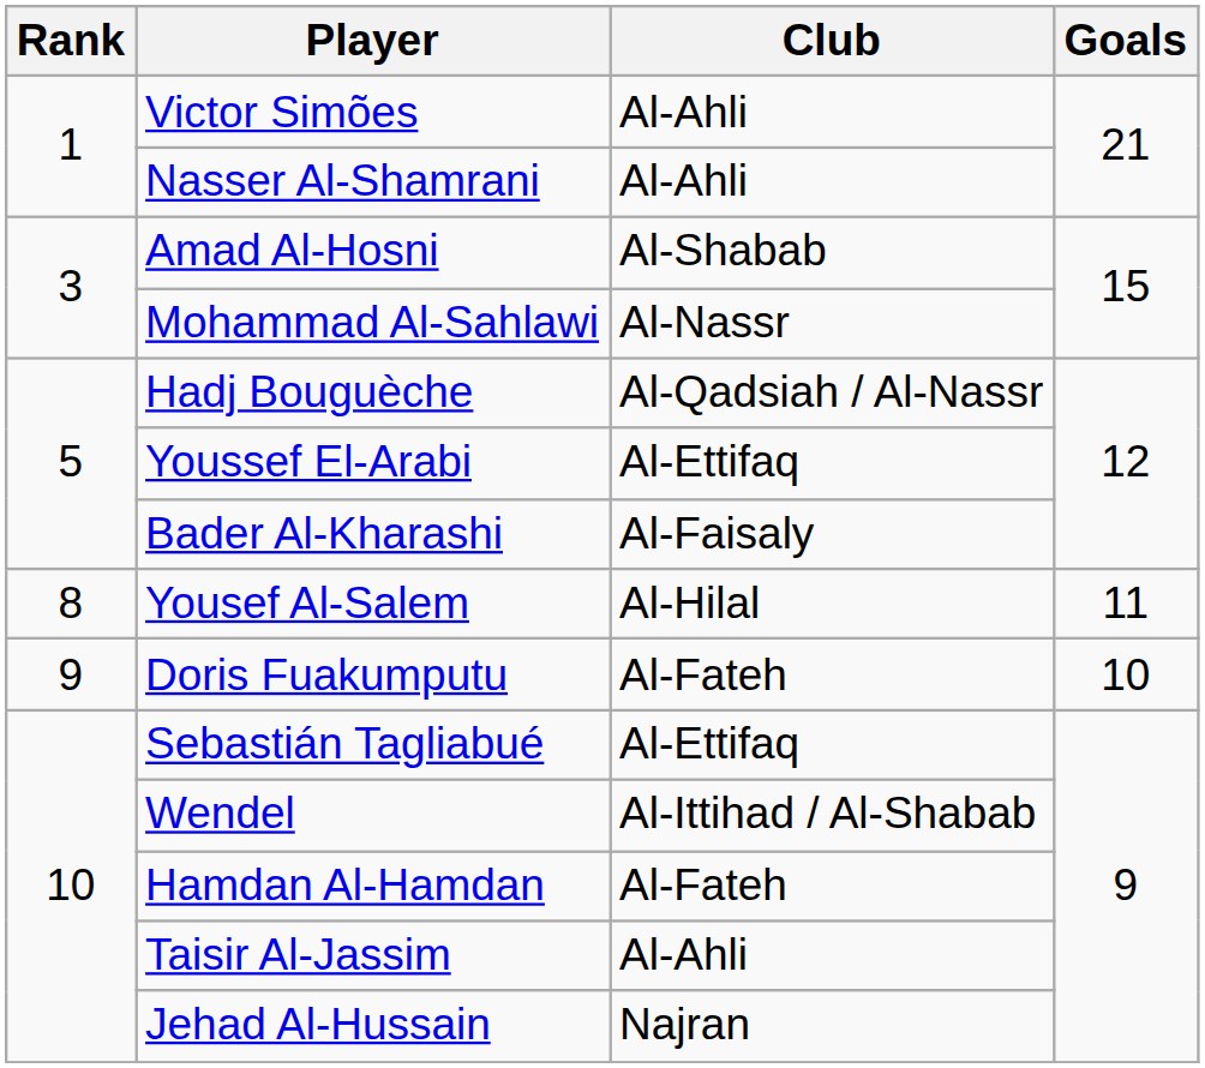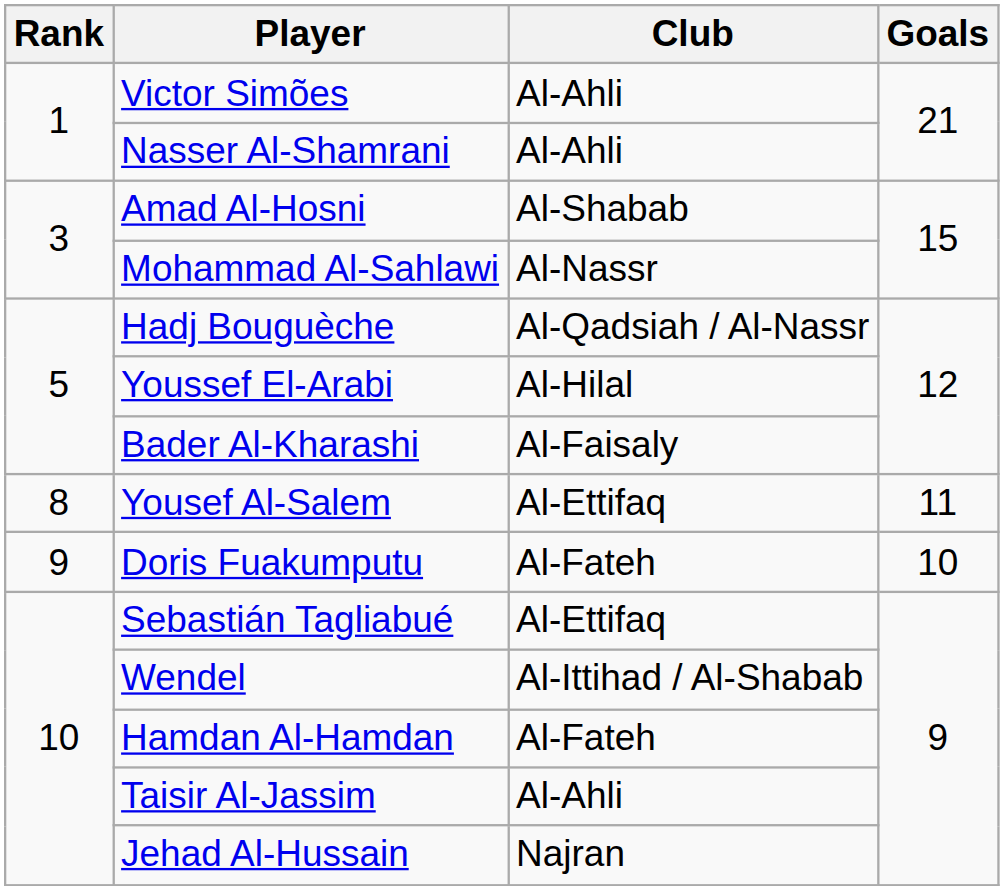Youssef El-Arabi | Club: Al-Ettifaq -> Al-Hilal
Yousef Al-Salem | Club: Al-Hilal -> Al-Ettifaq
